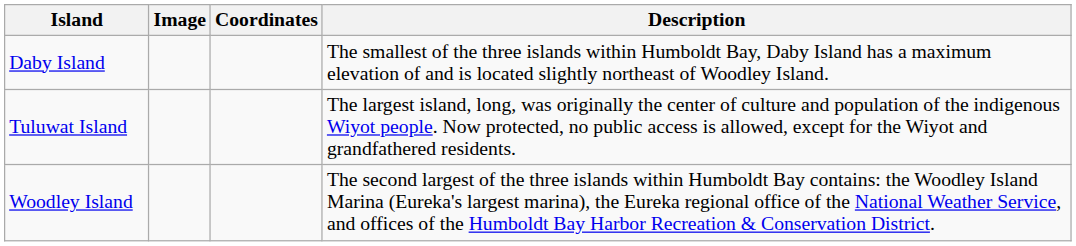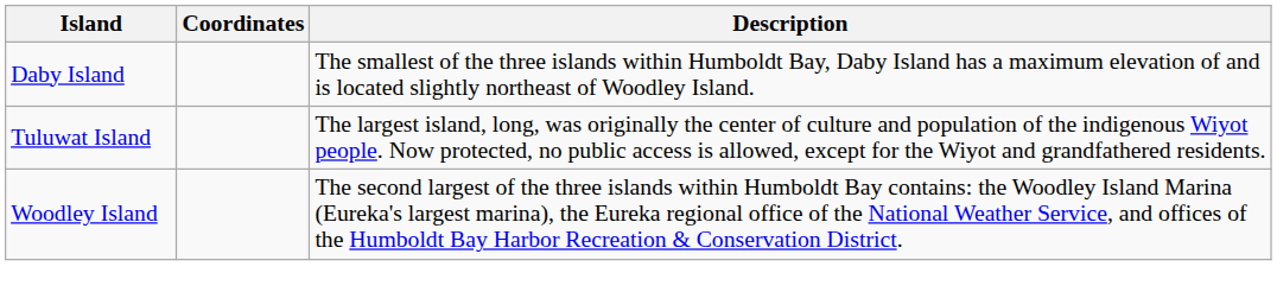- column: Image
